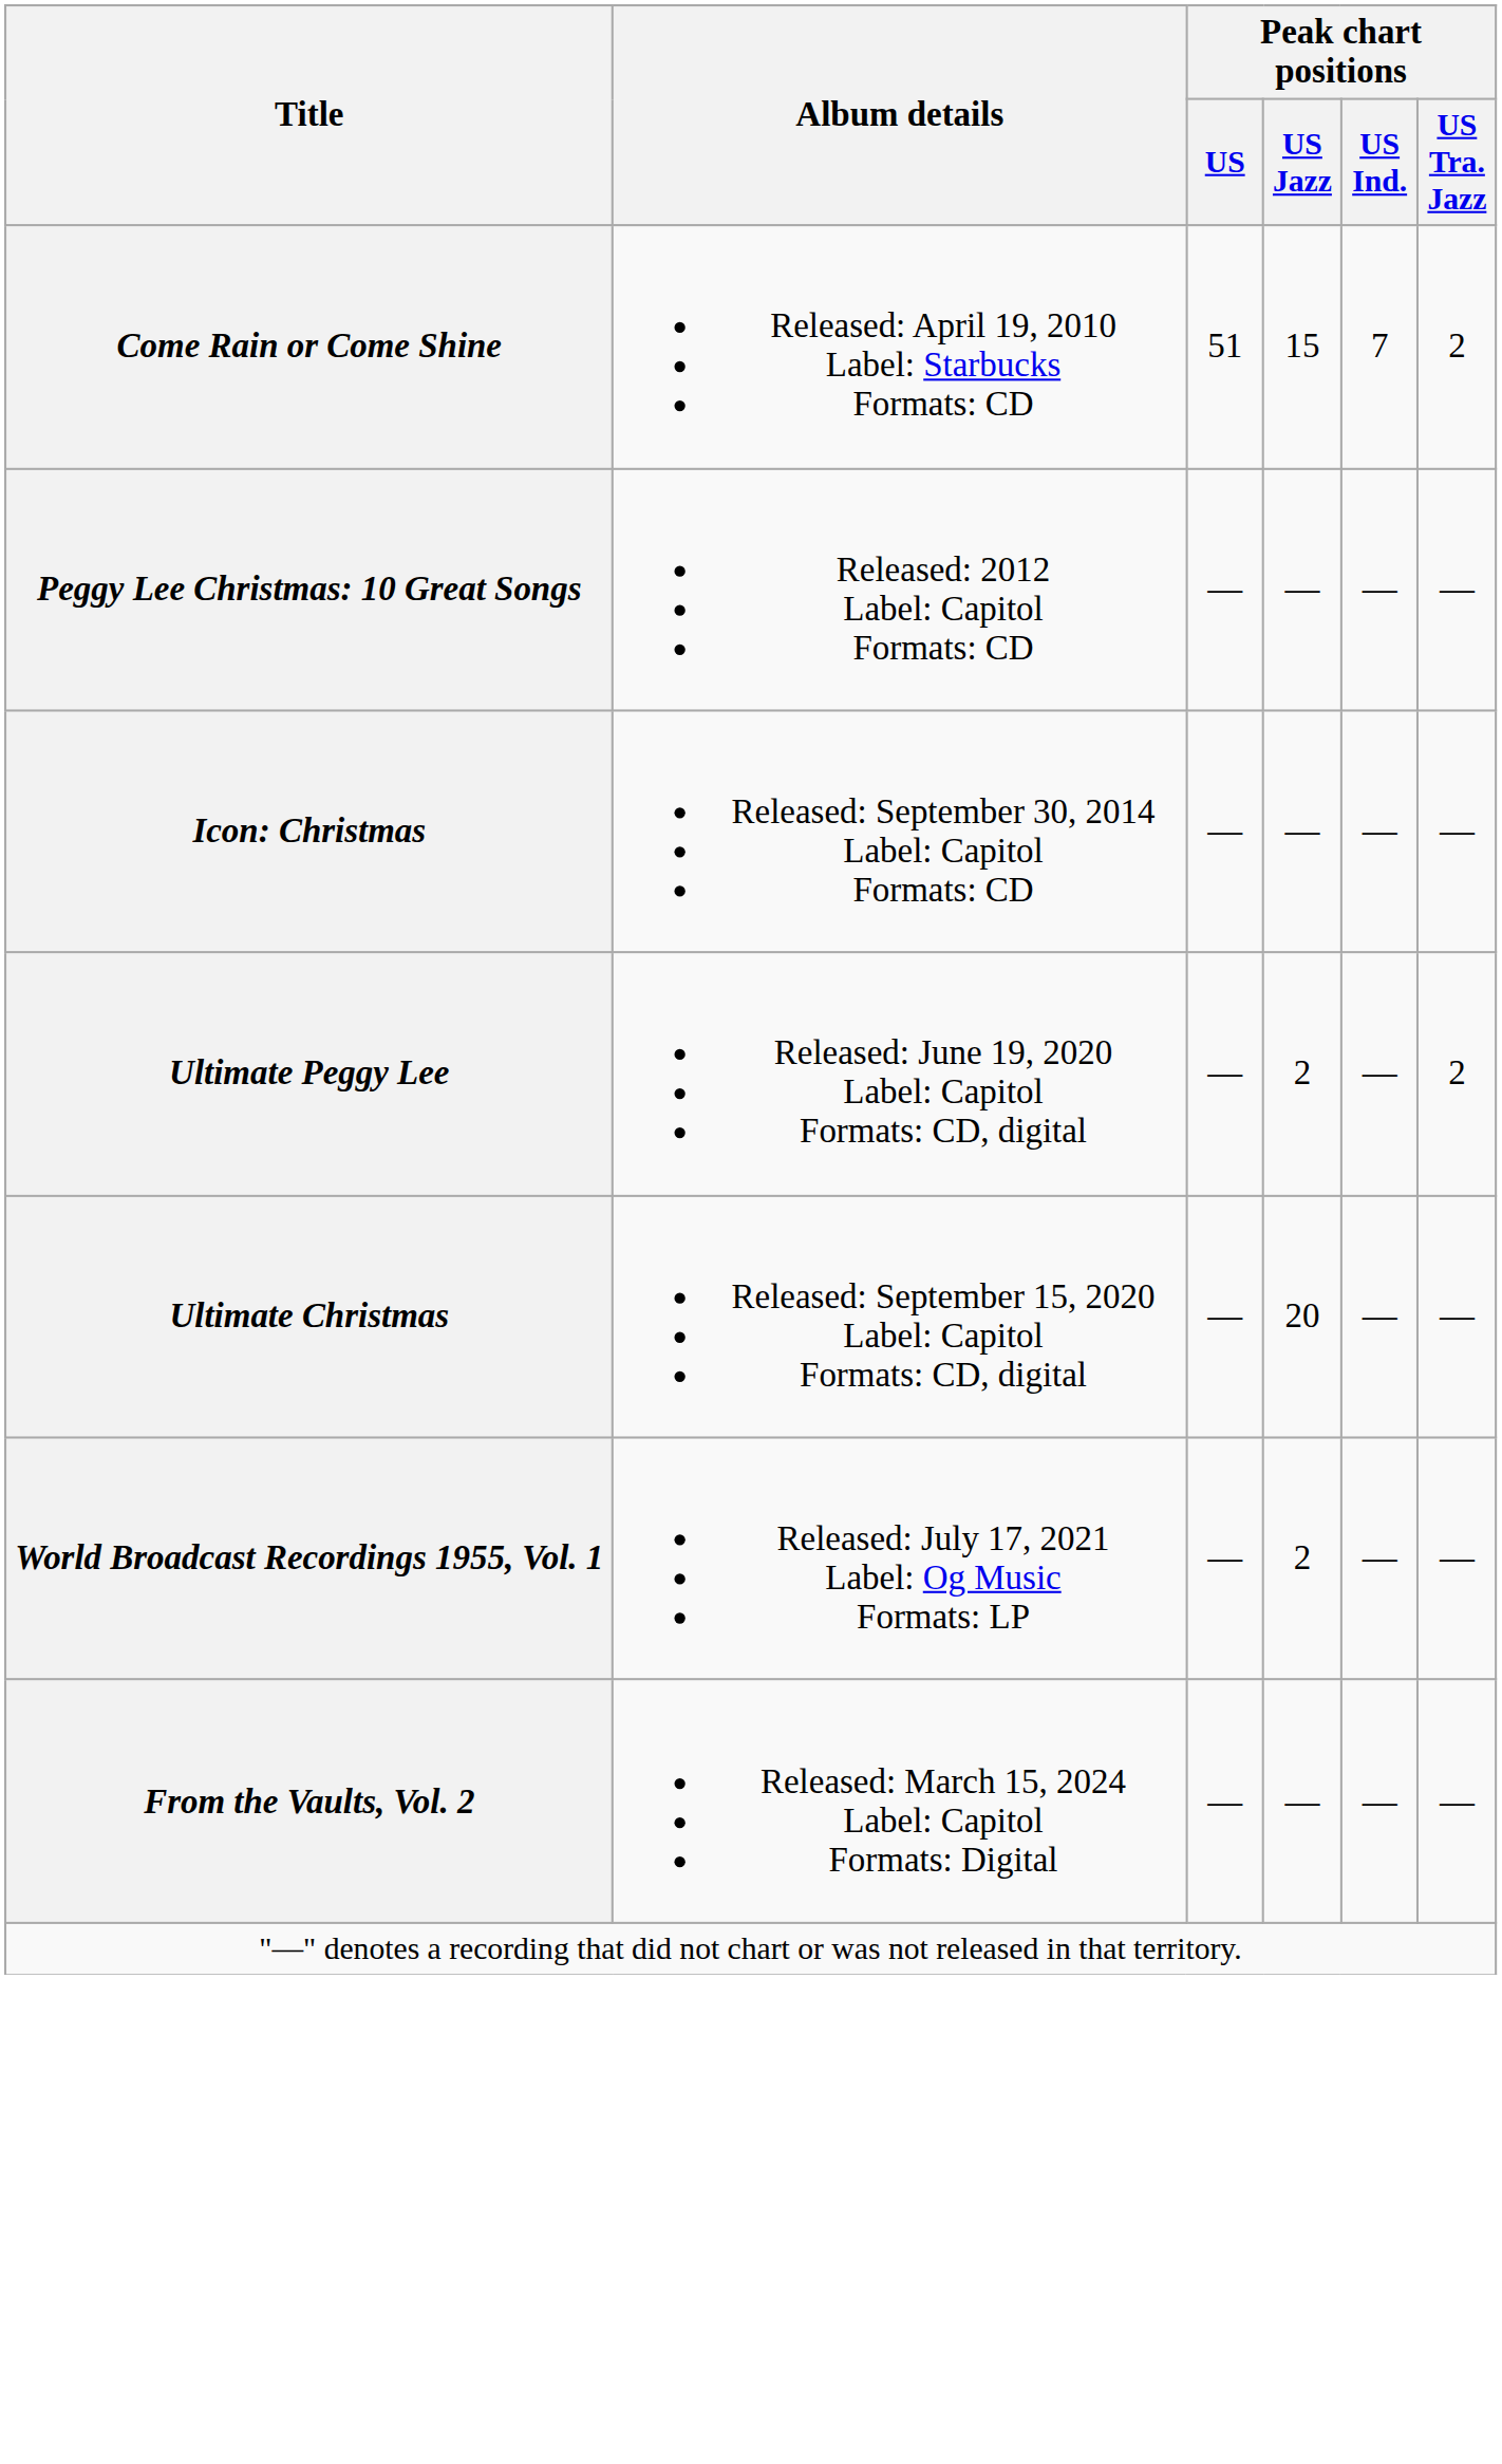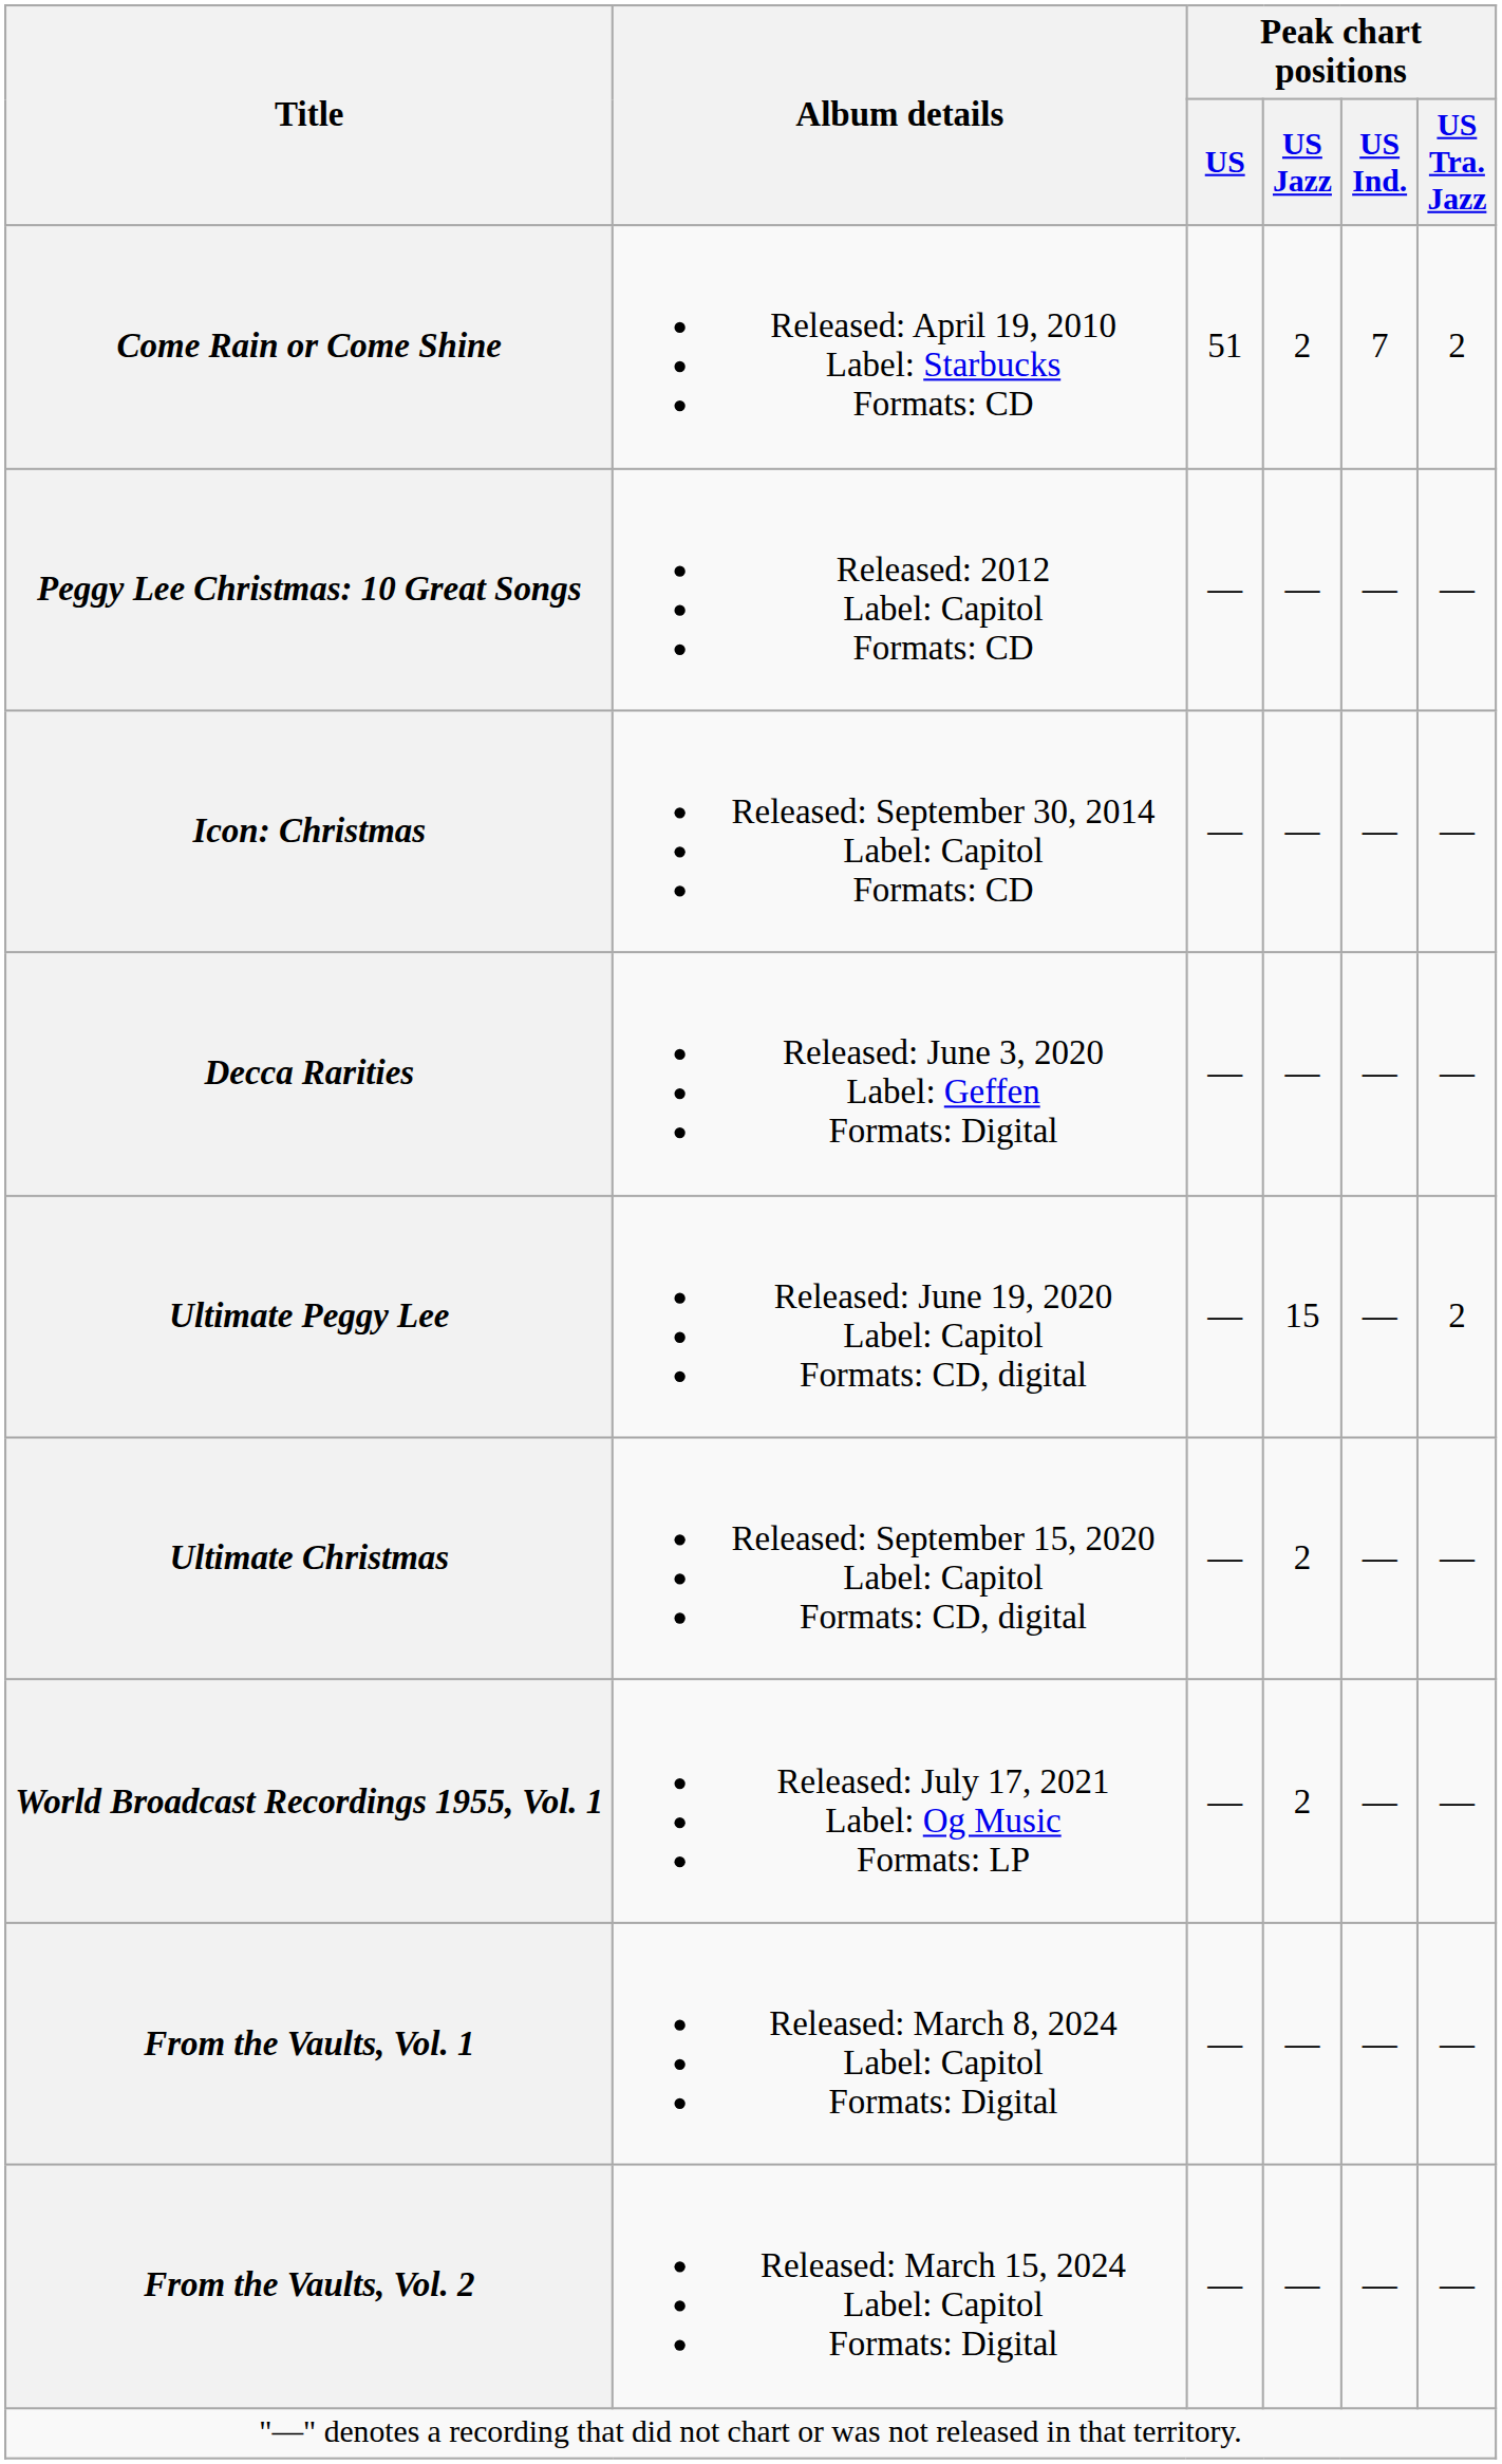Come Rain or Come Shine | Peak chart positions / US Jazz: 15 -> 2
+ row: Decca Rarities | Released: June 3, 2020 Label: Geffen Formats: Digital | — | — | — | —
Ultimate Peggy Lee | Peak chart positions / US Jazz: 2 -> 15
Ultimate Christmas | Peak chart positions / US Jazz: 20 -> 2
+ row: From the Vaults, Vol. 1 | Released: March 8, 2024 Label: Capitol Formats: Digital | — | — | — | —
